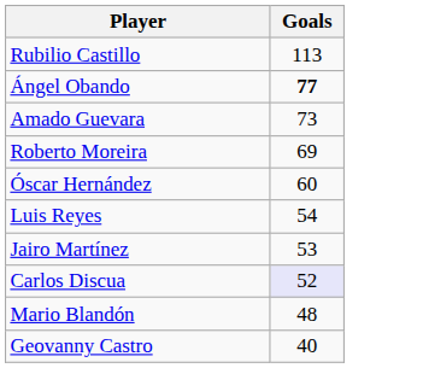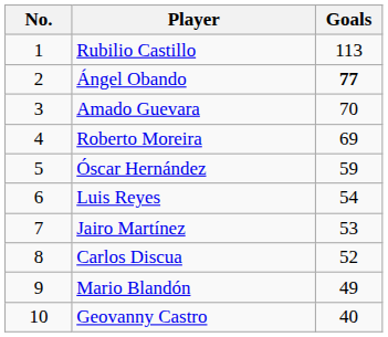+ column: No. | 1 | 2 | 3 | 4 | 5 | 6 | 7 | 8 | 9 | 10
Amado Guevara | Goals: 73 -> 70
Óscar Hernández | Goals: 60 -> 59
Carlos Discua | Goals: lavender background -> no background
Mario Blandón | Goals: 48 -> 49
